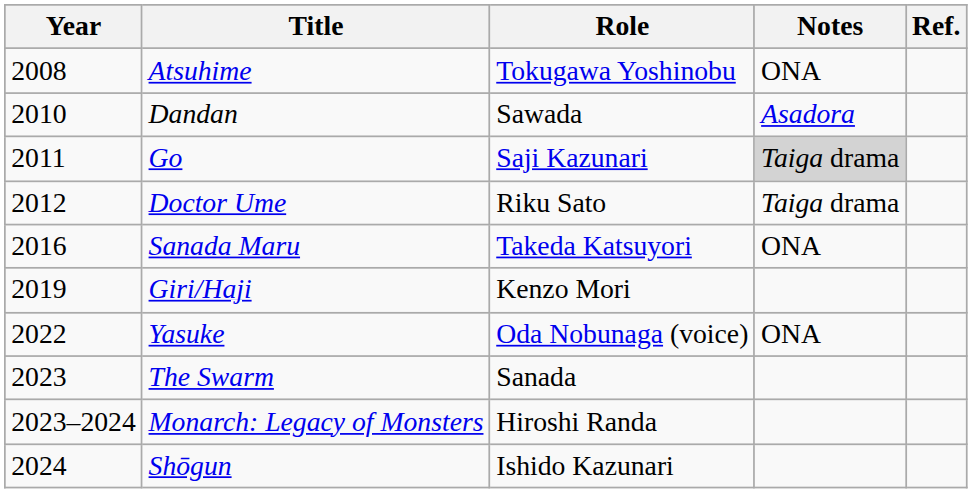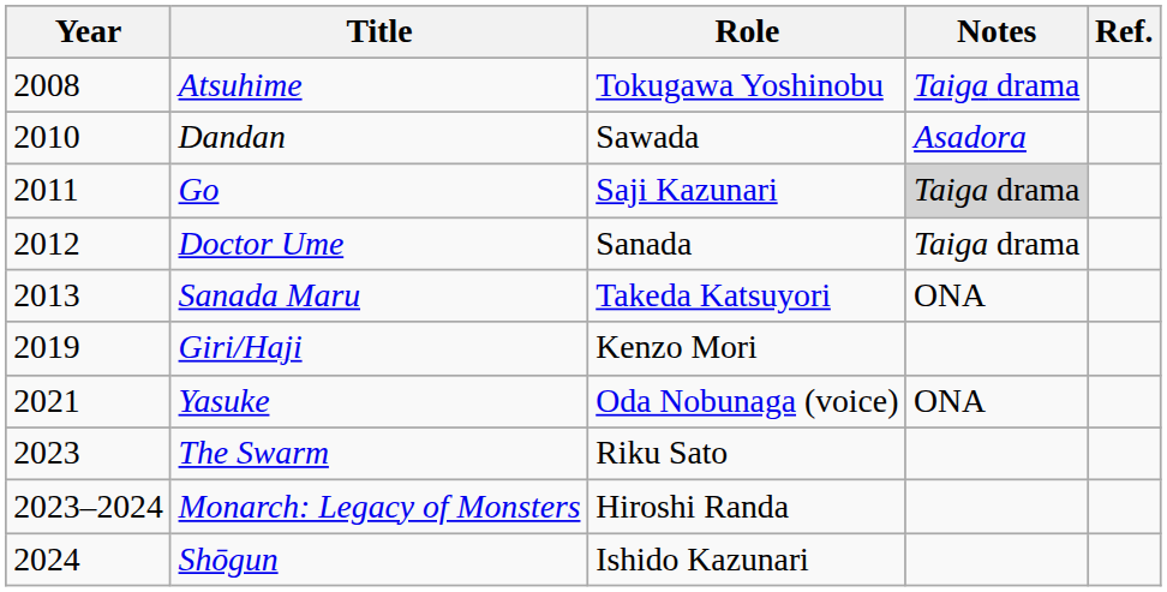Atsuhime | Notes: ONA -> Taiga drama
Doctor Ume | Role: Riku Sato -> Sanada
Sanada Maru | Year: 2016 -> 2013
Yasuke | Year: 2022 -> 2021
The Swarm | Role: Sanada -> Riku Sato
